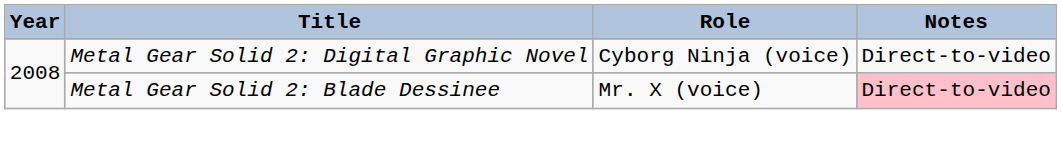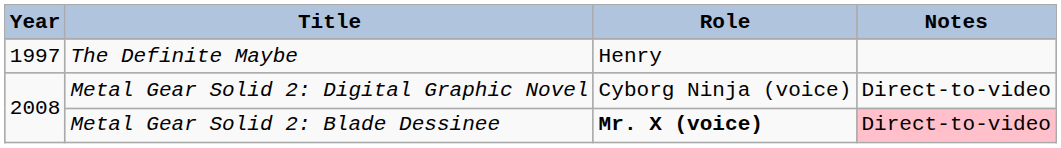+ row: 1997 | The Definite Maybe | Henry
Metal Gear Solid 2: Blade Dessinee | Role: normal -> bold
